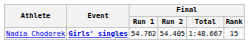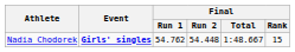Nadia Chodorek | Final / Run 2: 54.405 -> 54.448
